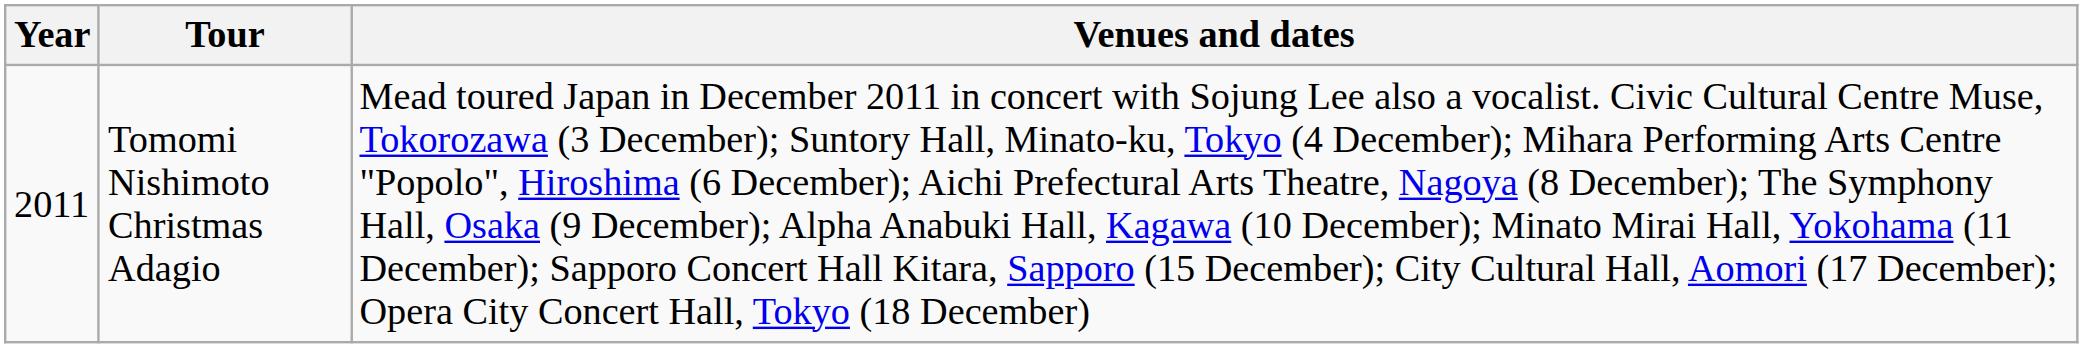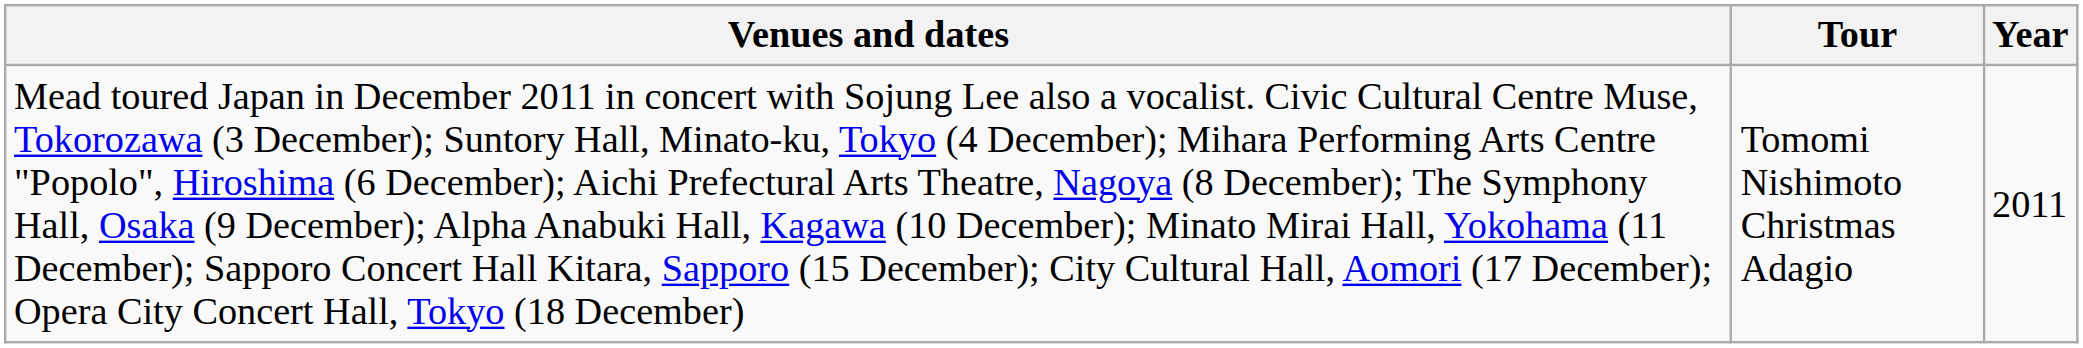columns swapped: Year <-> Venues and dates
